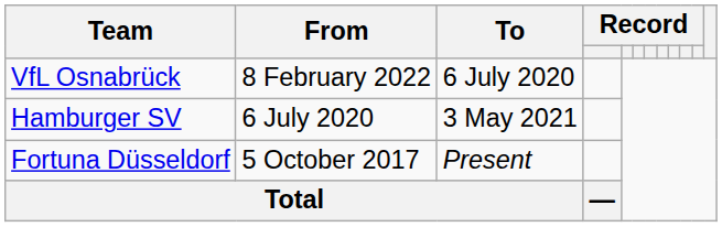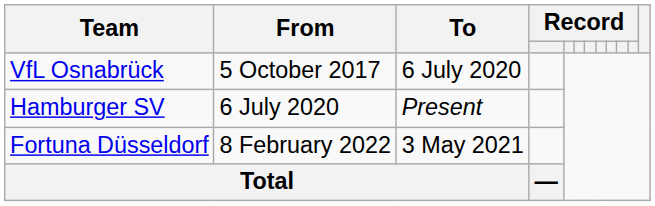VfL Osnabrück | From: 8 February 2022 -> 5 October 2017
Hamburger SV | To: 3 May 2021 -> Present
Fortuna Düsseldorf | From: 5 October 2017 -> 8 February 2022
Fortuna Düsseldorf | To: Present -> 3 May 2021
